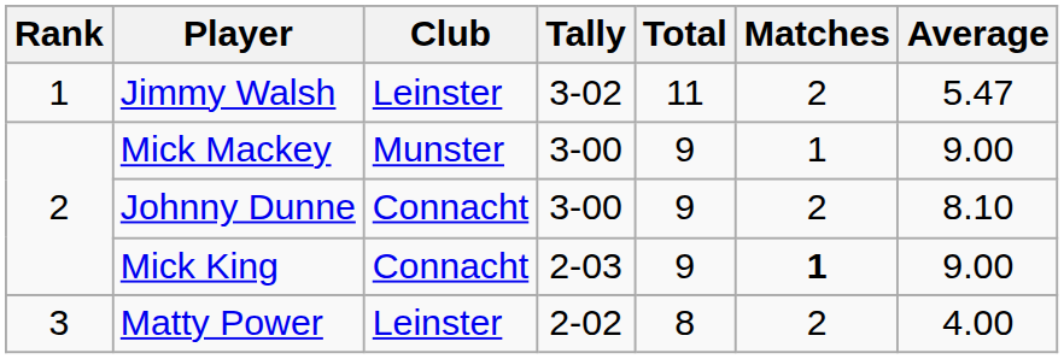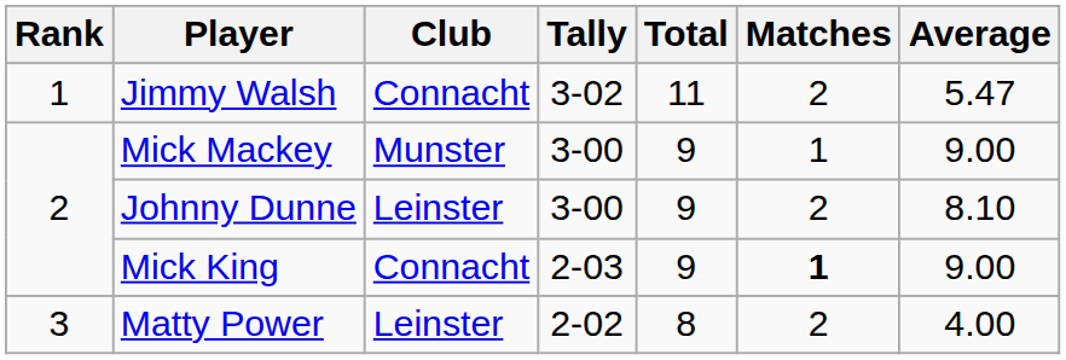Jimmy Walsh | Club: Leinster -> Connacht
Johnny Dunne | Club: Connacht -> Leinster
